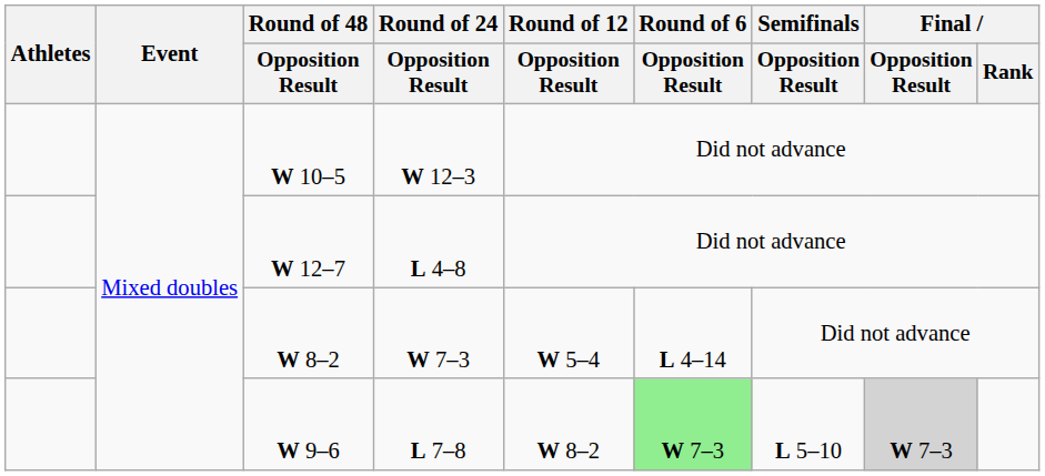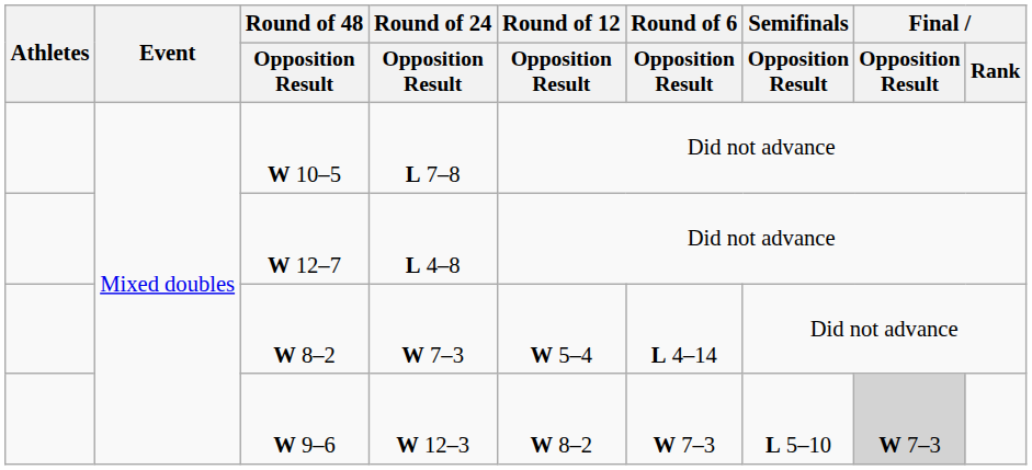W 10–5 | Round of 24 / Opposition Result: W 12–3 -> L 7–8
W 9–6 | Round of 24 / Opposition Result: L 7–8 -> W 12–3
W 9–6 | Round of 6 / Opposition Result: lightgreen background -> no background
